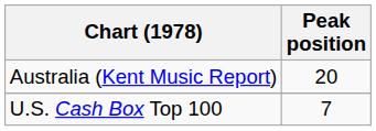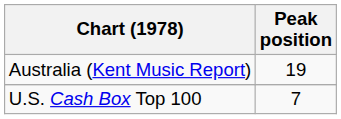Australia (Kent Music Report) | Peak position: 20 -> 19
